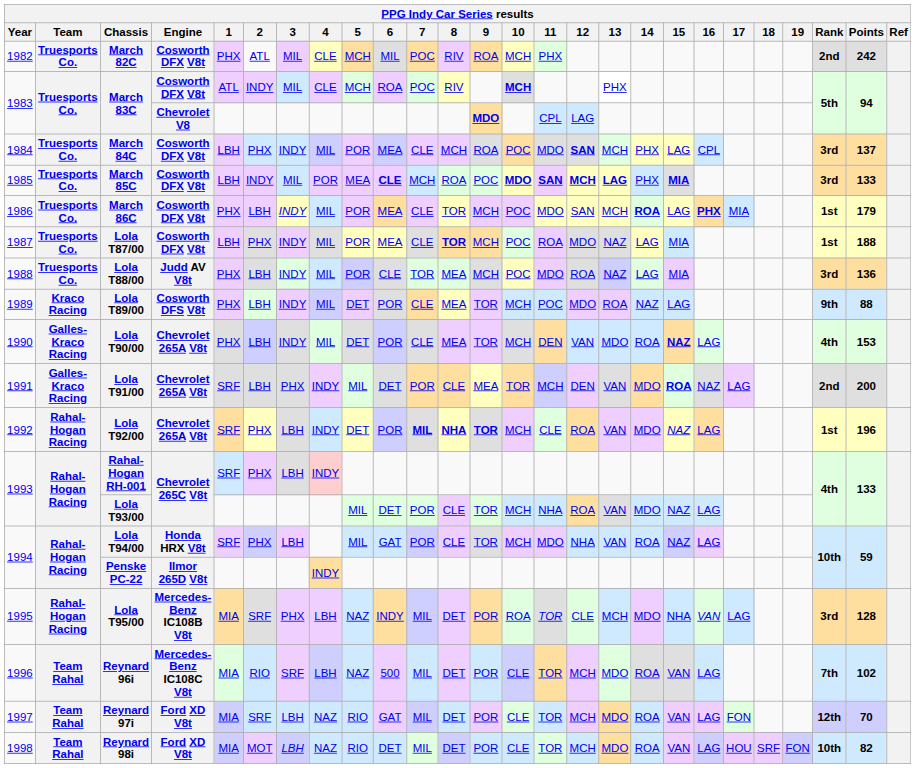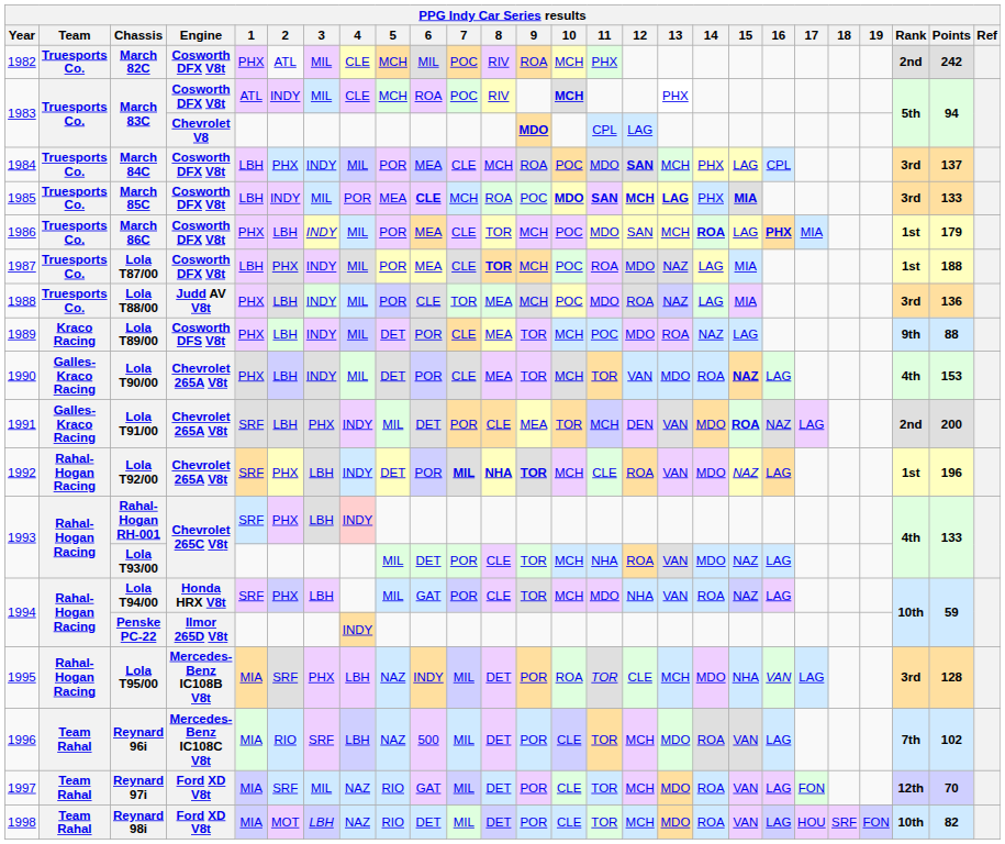Lola T90/00 | 11: DEN -> TOR
Reynard 97i | 3: LBH -> MIL
